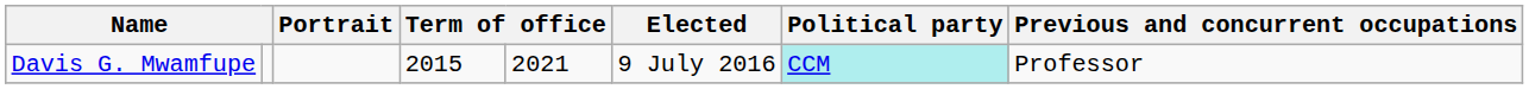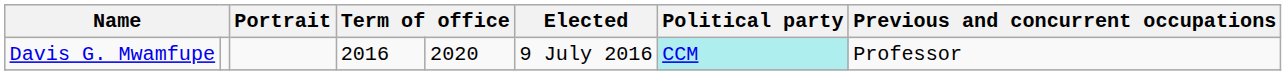Davis G. Mwamfupe | column 4: 2015 -> 2016
Davis G. Mwamfupe | column 5: 2021 -> 2020
